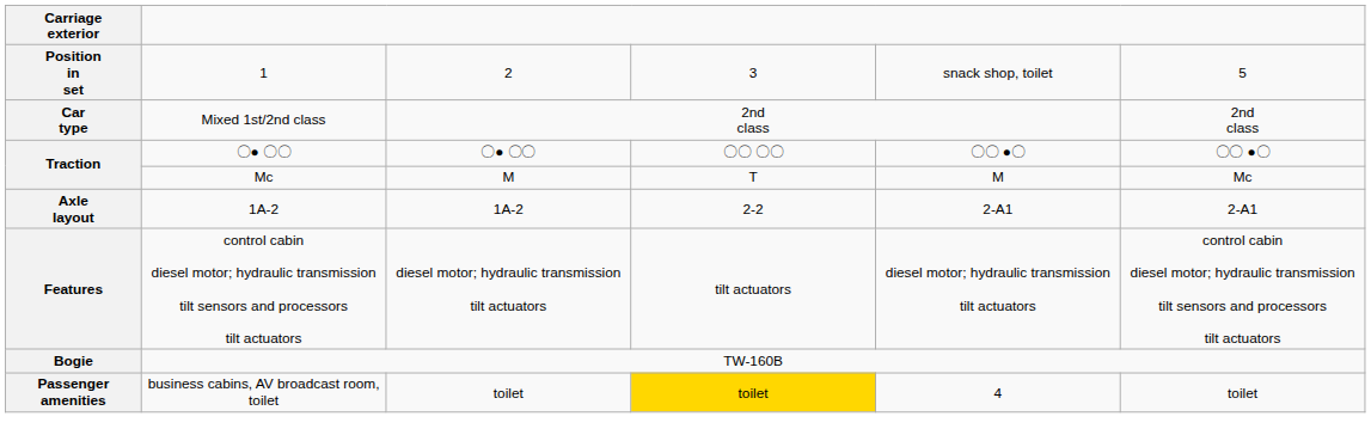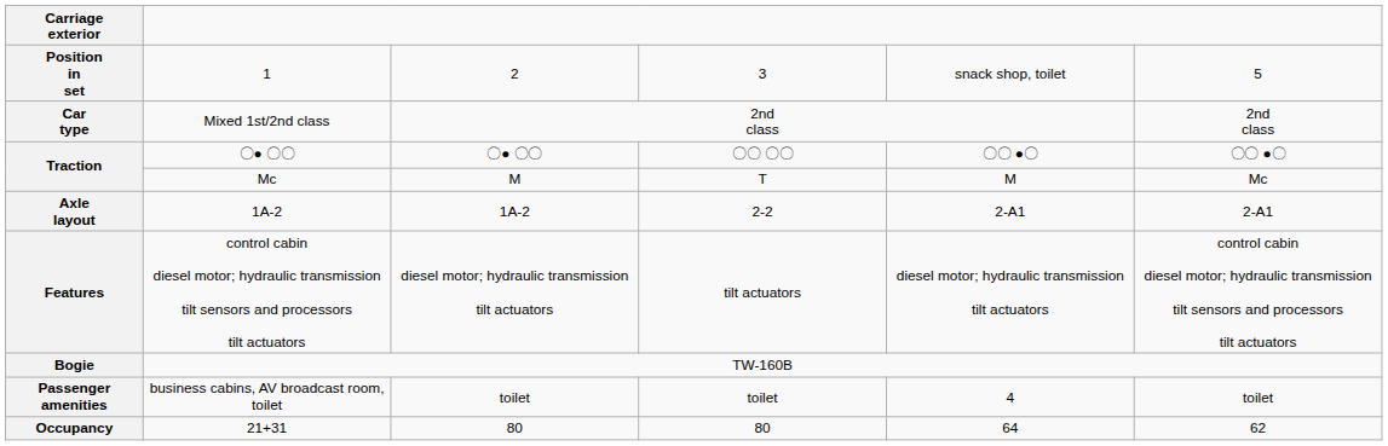business cabins, AV broadcast room, toilet | column 4: gold background -> no background
+ row: Occupancy | 21+31 | 80 | 80 | 64 | 62
